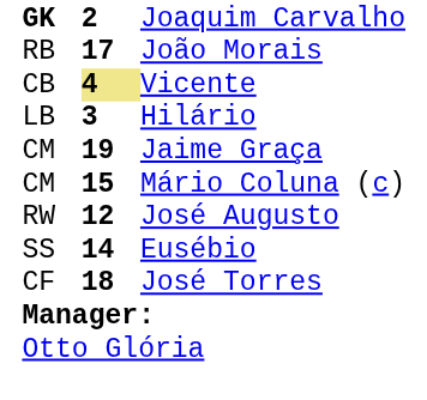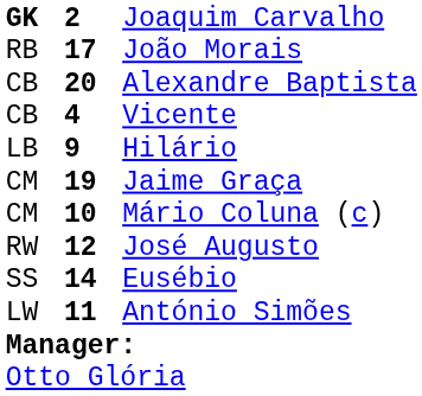+ row: CB | 20 | Alexandre Baptista
Vicente | column 2: khaki background -> no background
Hilário | column 2: 3 -> 9
Mário Coluna (c) | column 2: 15 -> 10
- row: CF | 18 | José Torres
+ row: LW | 11 | António Simões
